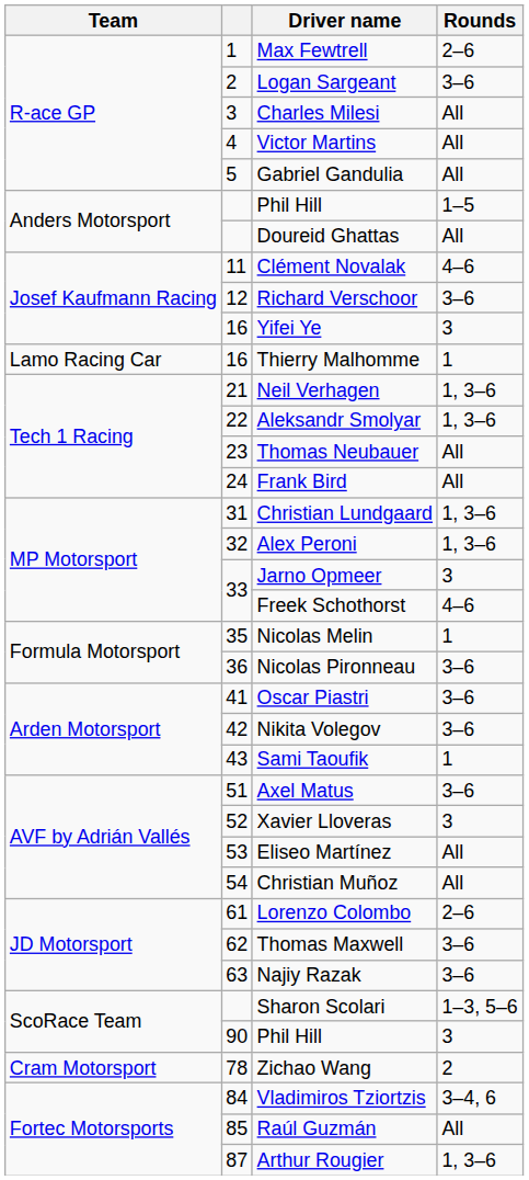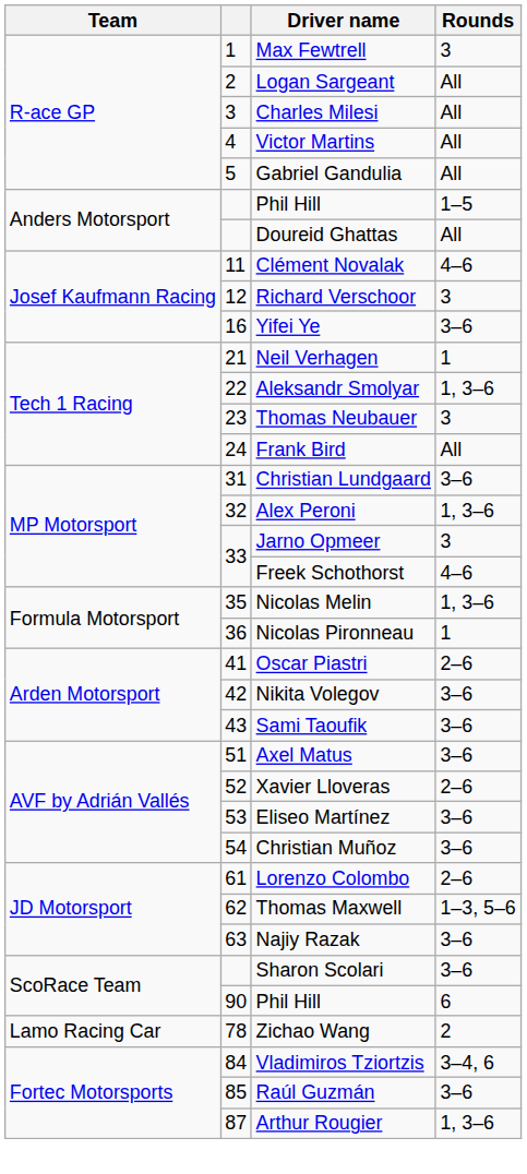Max Fewtrell | Rounds: 2–6 -> 3
Logan Sargeant | Rounds: 3–6 -> All
Richard Verschoor | Rounds: 3–6 -> 3
Yifei Ye | Rounds: 3 -> 3–6
- row: Lamo Racing Car | 16 | Thierry Malhomme | 1
Neil Verhagen | Rounds: 1, 3–6 -> 1
Thomas Neubauer | Rounds: All -> 3
Christian Lundgaard | Rounds: 1, 3–6 -> 3–6
Nicolas Melin | Rounds: 1 -> 1, 3–6
Nicolas Pironneau | Rounds: 3–6 -> 1
Oscar Piastri | Rounds: 3–6 -> 2–6
Sami Taoufik | Rounds: 1 -> 3–6
Xavier Lloveras | Rounds: 3 -> 2–6
Eliseo Martínez | Rounds: All -> 3–6
Christian Muñoz | Rounds: All -> 3–6
Thomas Maxwell | Rounds: 3–6 -> 1–3, 5–6
Sharon Scolari | Rounds: 1–3, 5–6 -> 3–6
90 / Phil Hill | Rounds: 3 -> 6
Zichao Wang | Team: Cram Motorsport -> Lamo Racing Car
Raúl Guzmán | Rounds: All -> 3–6
